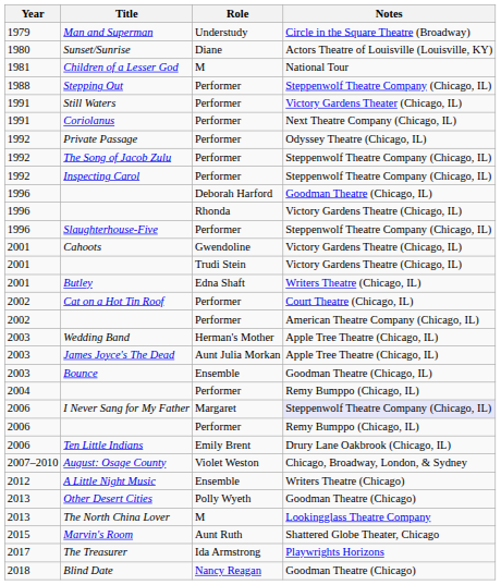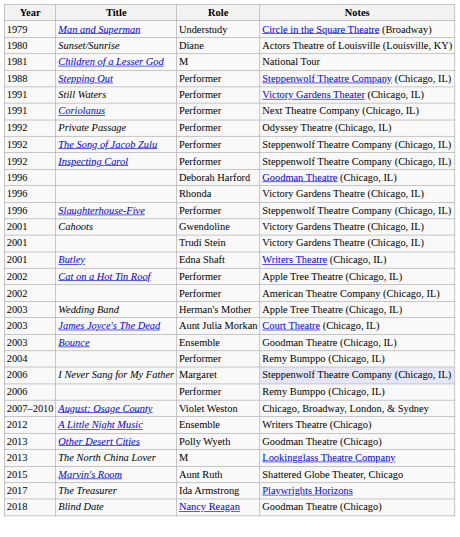Cat on a Hot Tin Roof | Notes: Court Theatre (Chicago, IL) -> Apple Tree Theatre (Chicago, IL)
James Joyce's The Dead | Notes: Apple Tree Theatre (Chicago, IL) -> Court Theatre (Chicago, IL)
- row: 2006 | Ten Little Indians | Emily Brent | Drury Lane Oakbrook (Chicago, IL)
